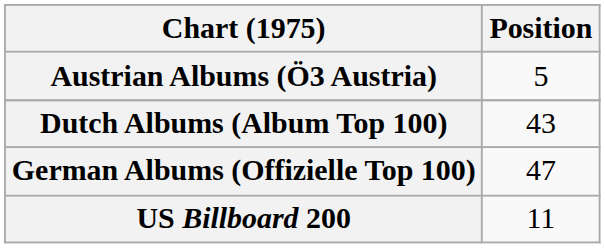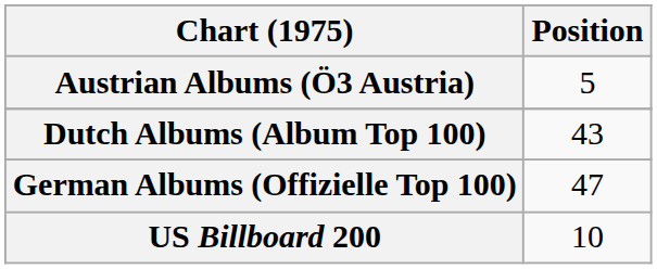US Billboard 200 | Position: 11 -> 10
